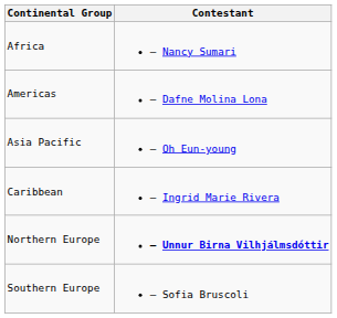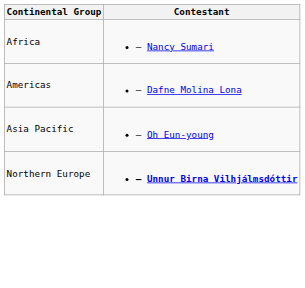- row: Caribbean | – Ingrid Marie Rivera
- row: Southern Europe | – Sofia Bruscoli
